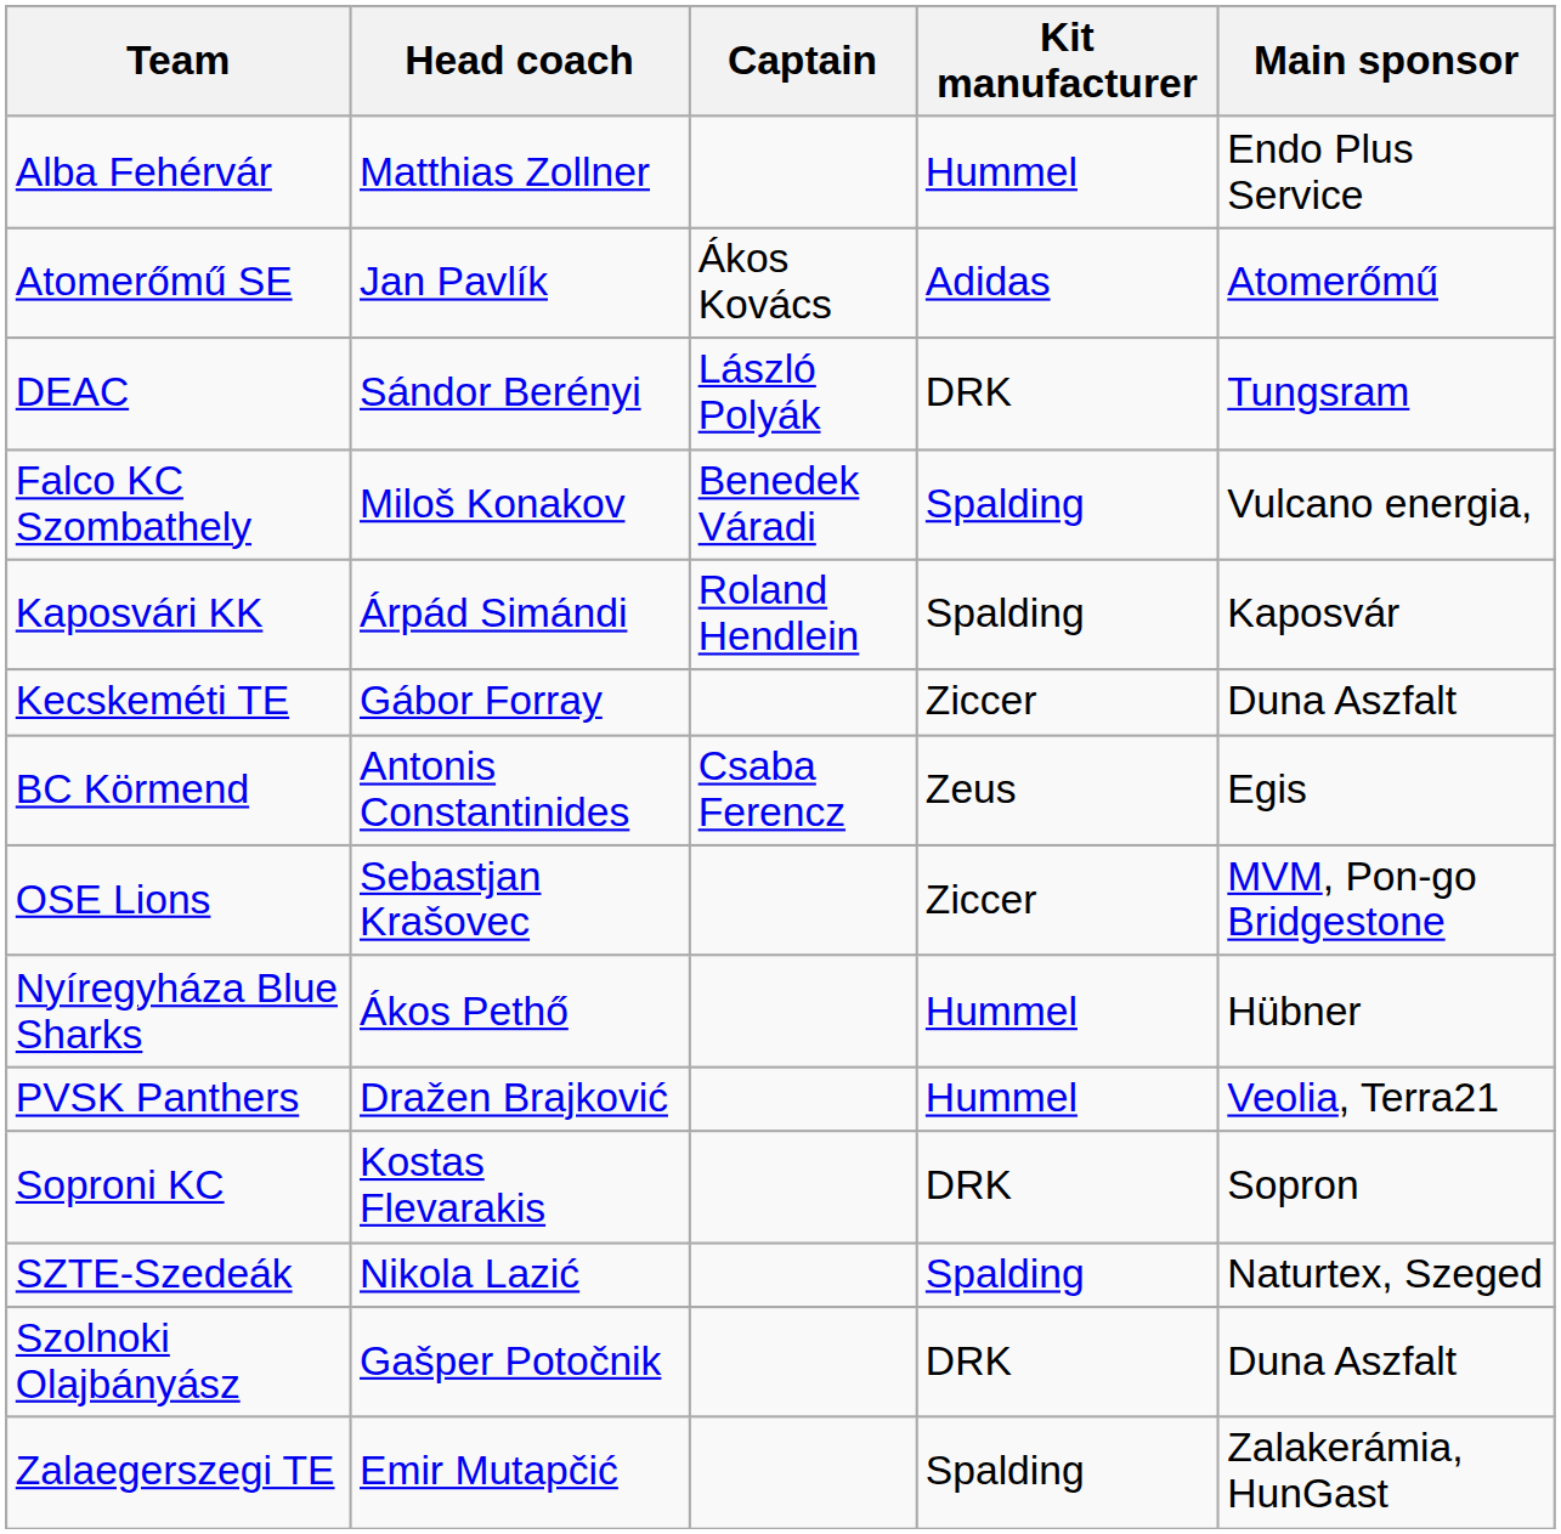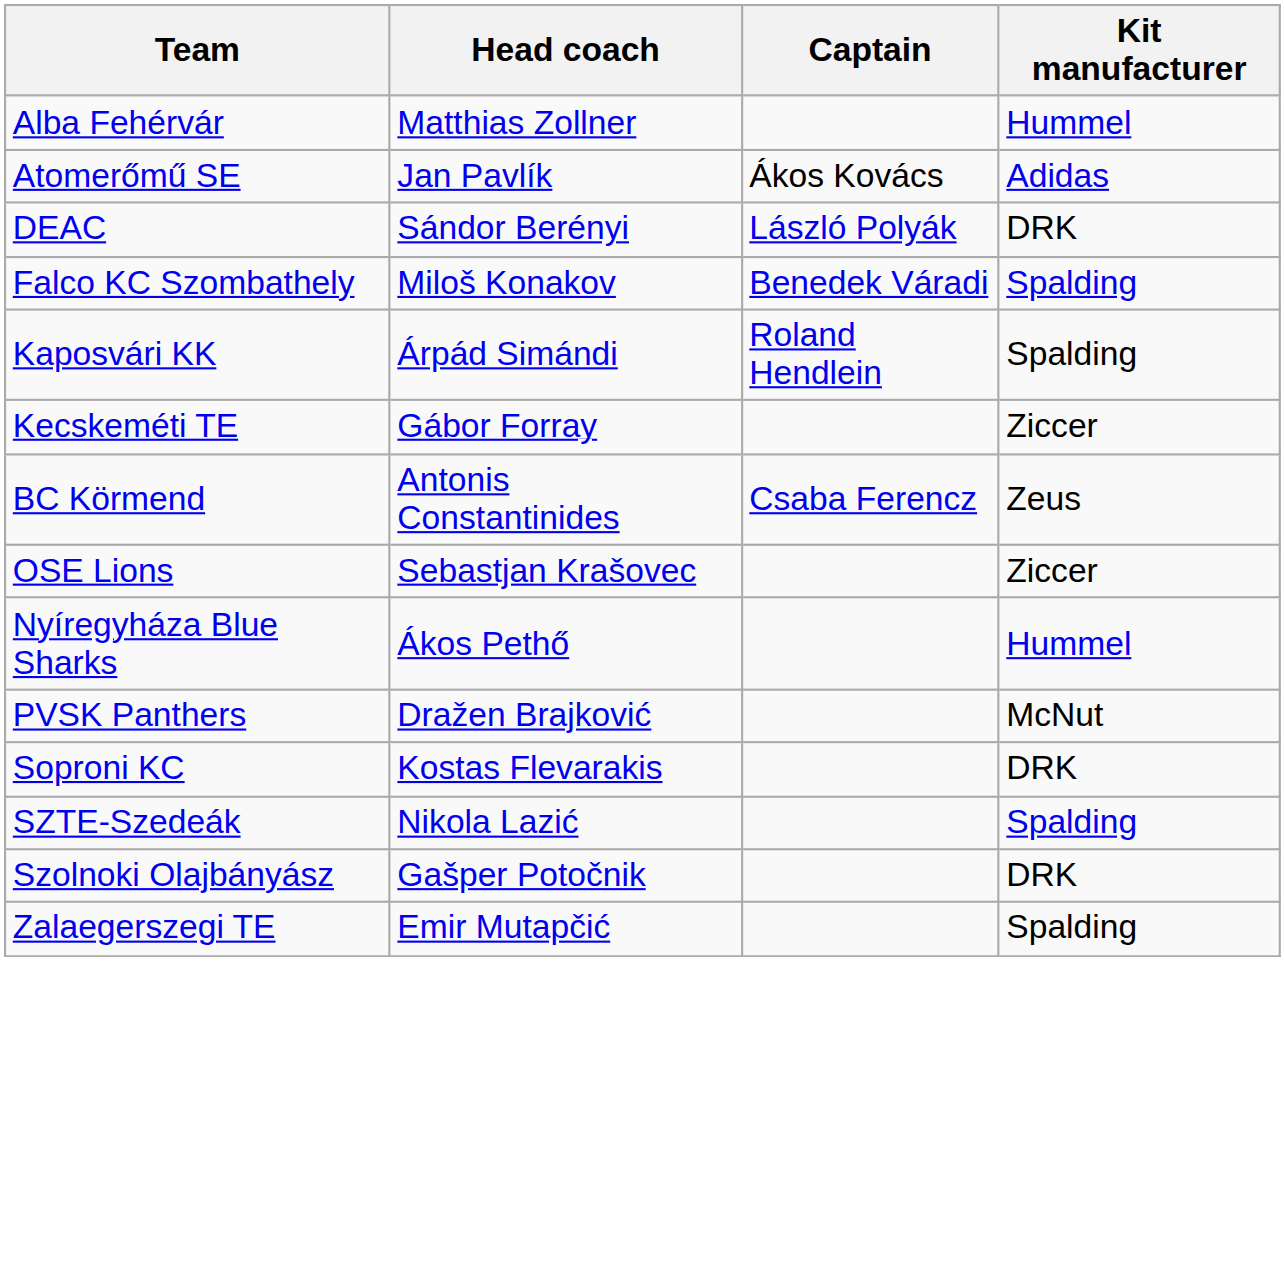- column: Main sponsor | Endo Plus Service | Atomerőmű | Tungsram | Vulcano energia, | Kaposvár | Duna Aszfalt | Egis | MVM, Pon-go Bridgestone | Hübner | Veolia, Terra21 | Sopron | Naturtex, Szeged | Duna Aszfalt | Zalakerámia, HunGast
PVSK Panthers | Kit manufacturer: Hummel -> McNut
